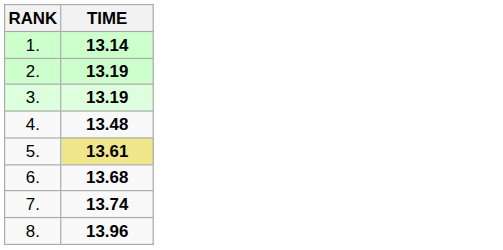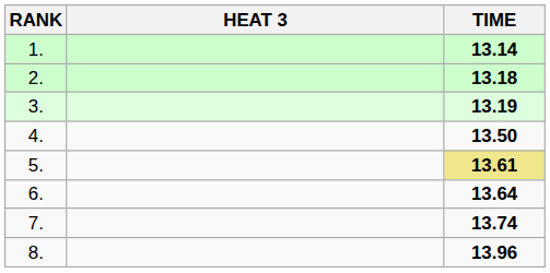+ column: HEAT 3
2. | TIME: 13.19 -> 13.18
4. | TIME: 13.48 -> 13.50
6. | TIME: 13.68 -> 13.64
